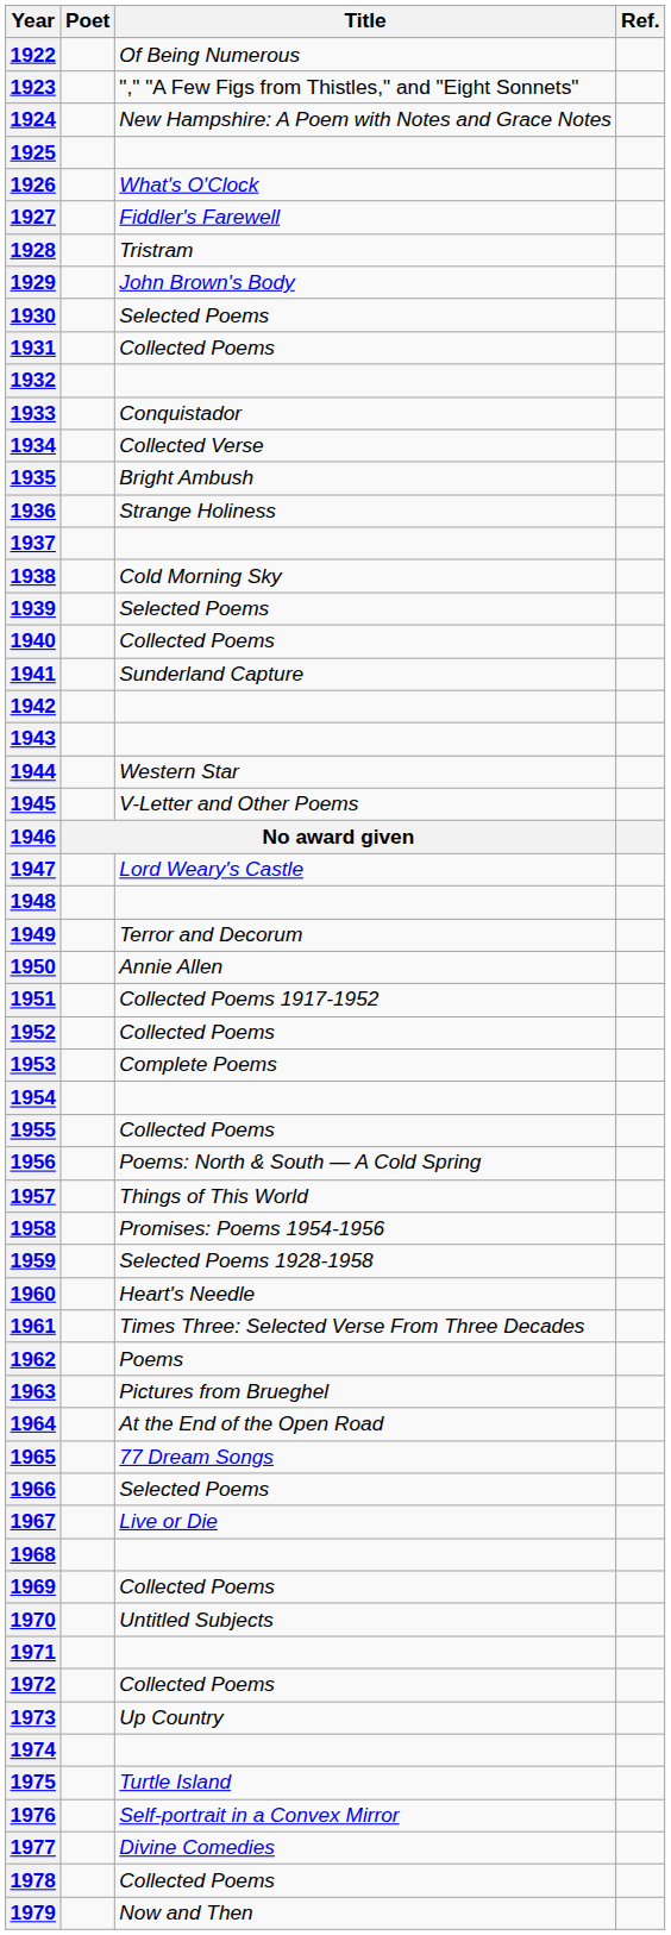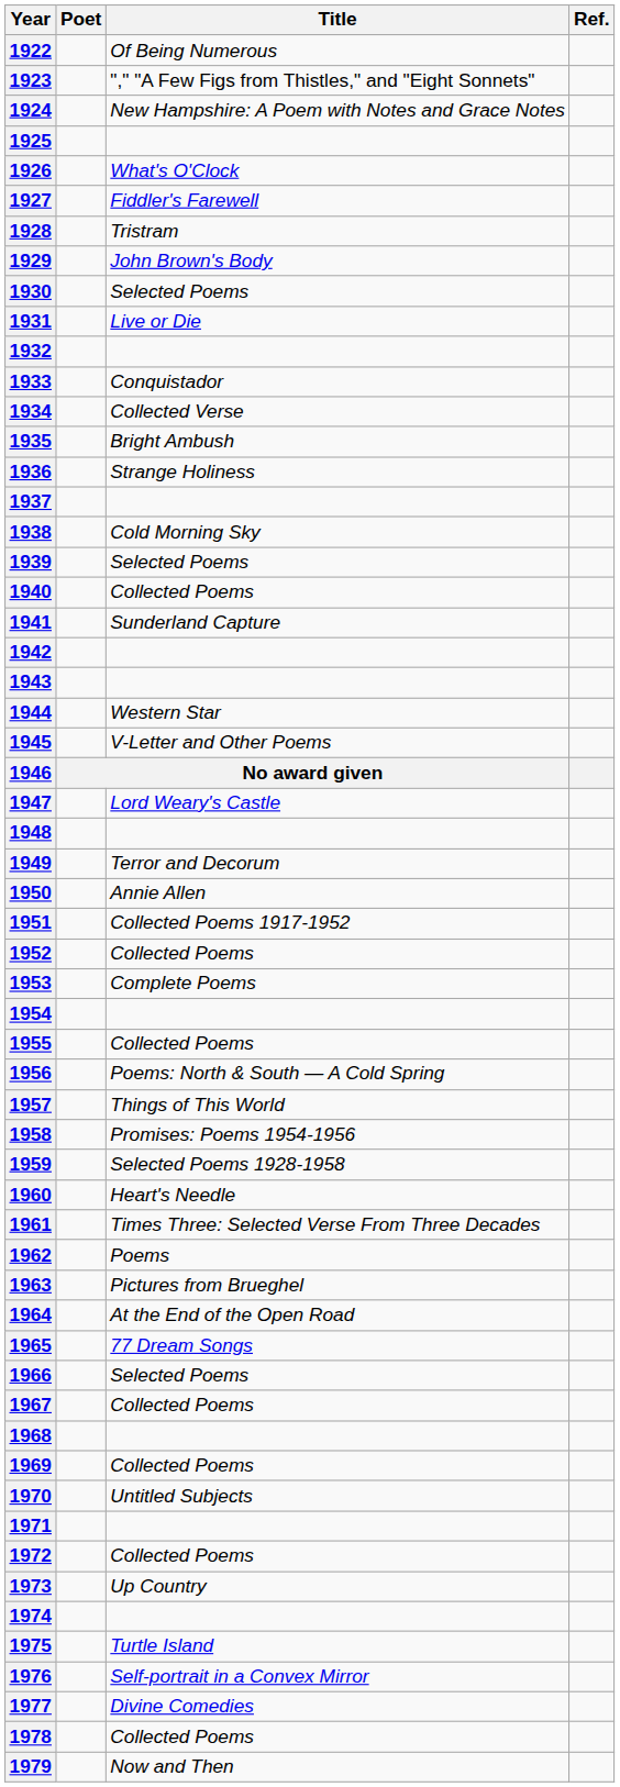1931 | Title: Collected Poems -> Live or Die
1967 | Title: Live or Die -> Collected Poems
